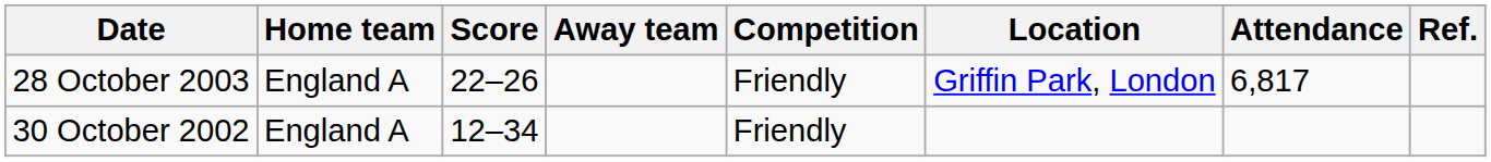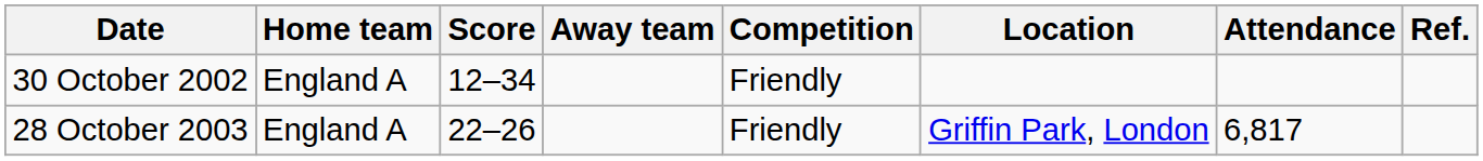rows swapped: 30 October 2002 <-> 28 October 2003
